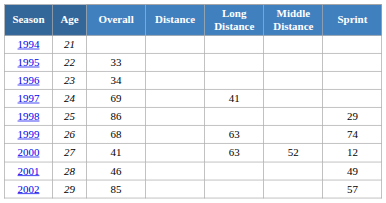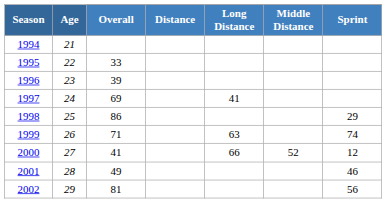1996 | Overall: 34 -> 39
1999 | Overall: 68 -> 71
2000 | Long Distance: 63 -> 66
2001 | Overall: 46 -> 49
2001 | Sprint: 49 -> 46
2002 | Overall: 85 -> 81
2002 | Sprint: 57 -> 56
